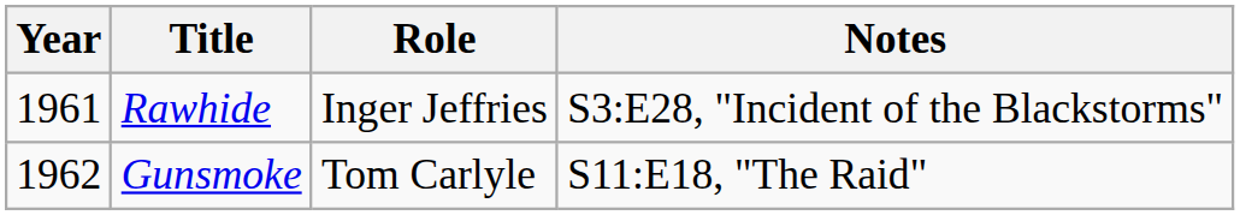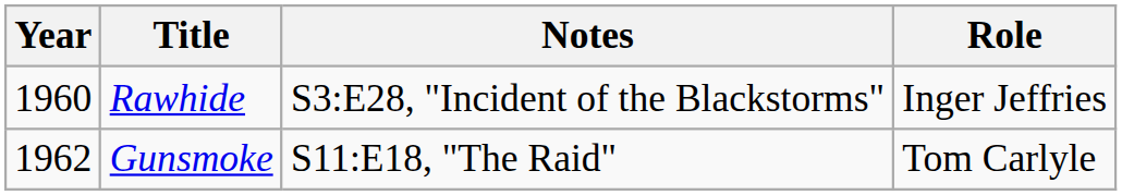columns swapped: Role <-> Notes
Rawhide | Year: 1961 -> 1960
